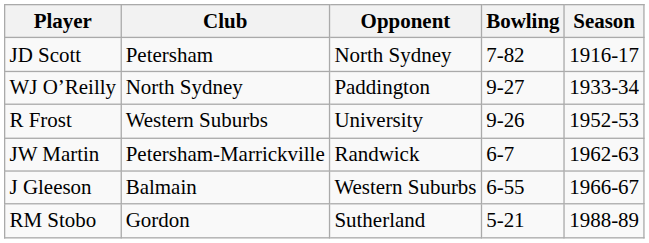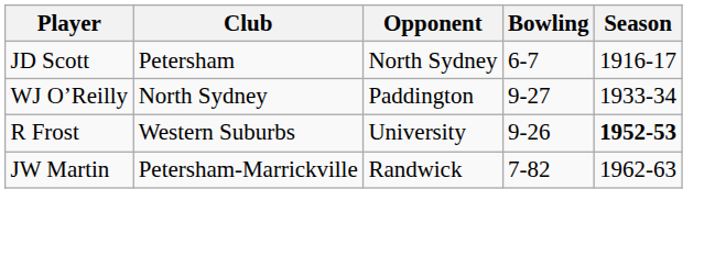JD Scott | Bowling: 7-82 -> 6-7
R Frost | Season: normal -> bold
JW Martin | Bowling: 6-7 -> 7-82
- row: J Gleeson | Balmain | Western Suburbs | 6-55 | 1966-67
- row: RM Stobo | Gordon | Sutherland | 5-21 | 1988-89
